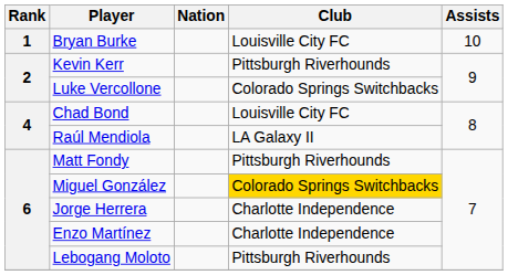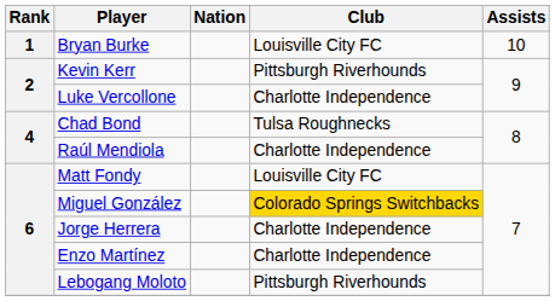Luke Vercollone | Club: Colorado Springs Switchbacks -> Charlotte Independence
Chad Bond | Club: Louisville City FC -> Tulsa Roughnecks
Raúl Mendiola | Club: LA Galaxy II -> Charlotte Independence
Matt Fondy | Club: Pittsburgh Riverhounds -> Louisville City FC
